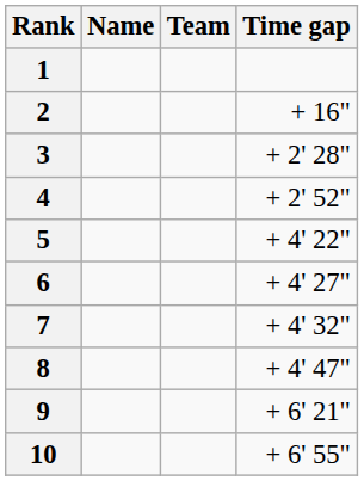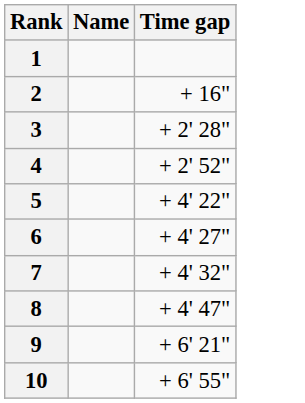- column: Team
